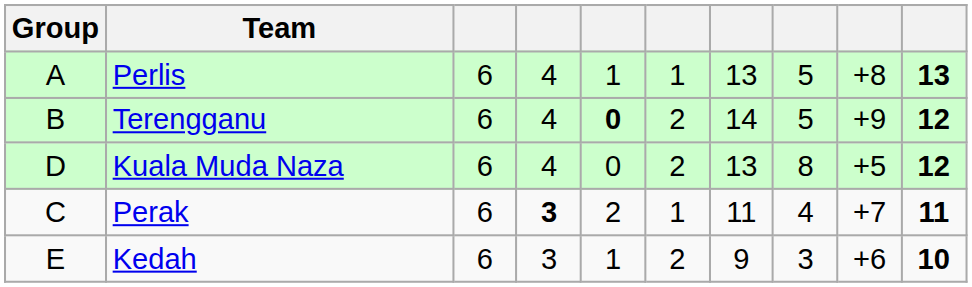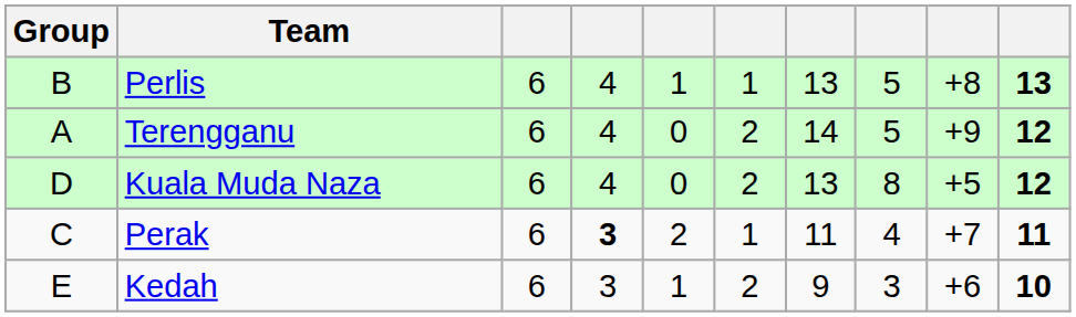Perlis | Group: A -> B
Terengganu | Group: B -> A
Terengganu | column 5: bold -> normal
